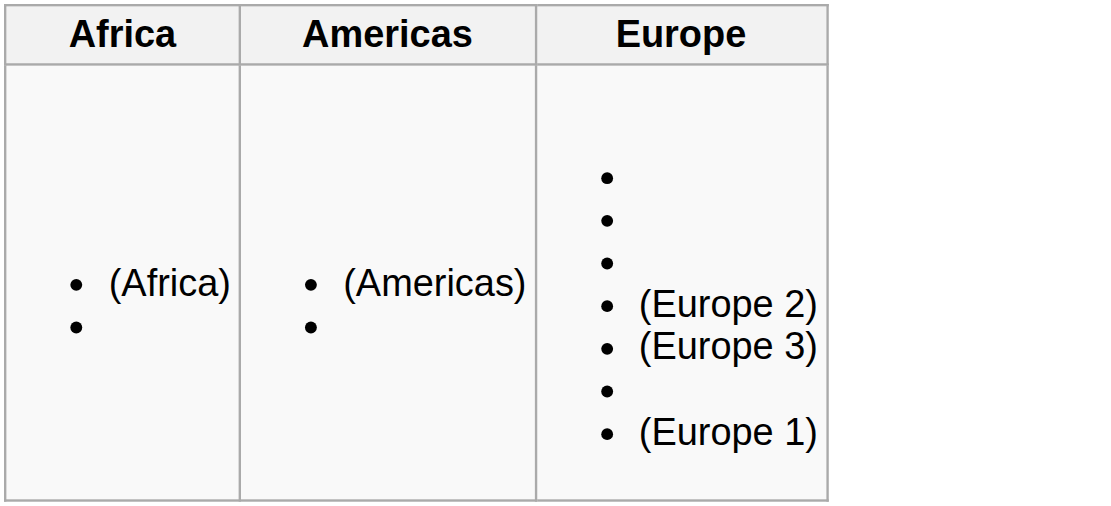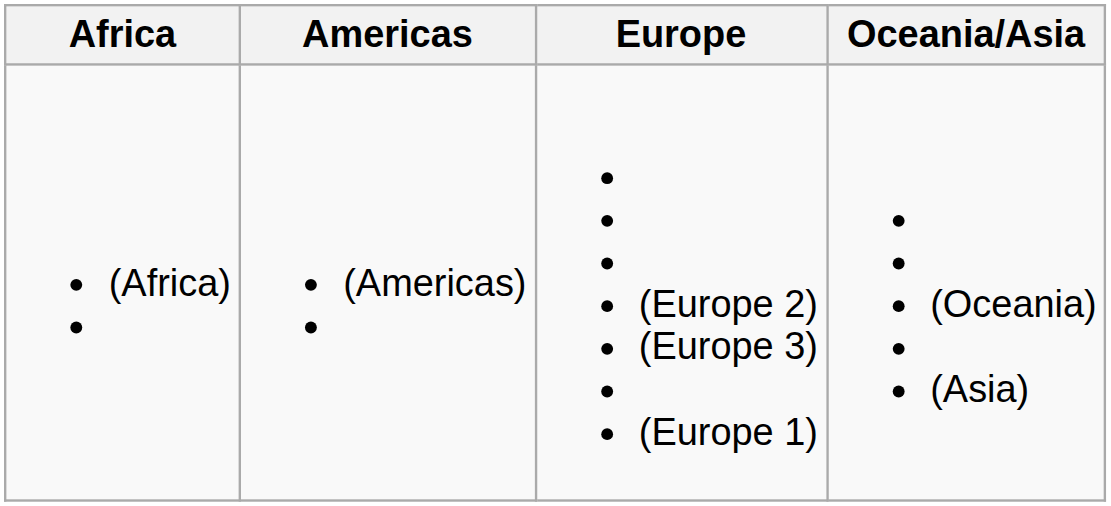+ column: Oceania/Asia | (Oceania) (Asia)
